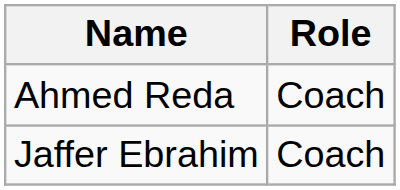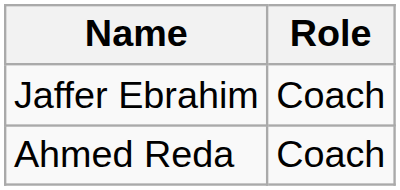rows swapped: Jaffer Ebrahim <-> Ahmed Reda
